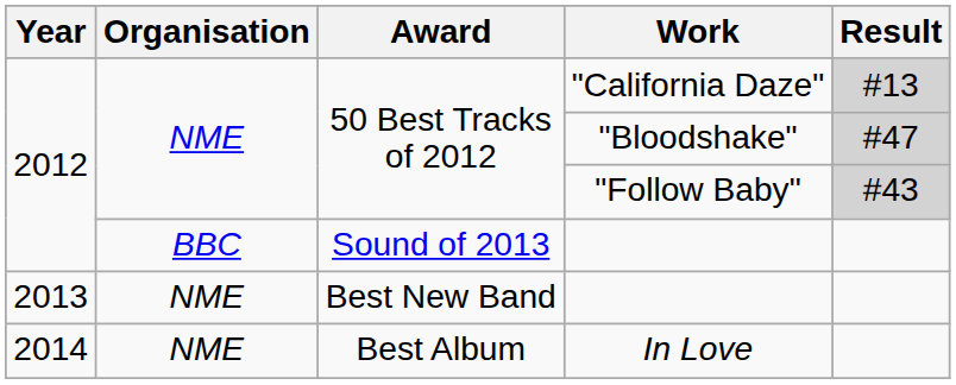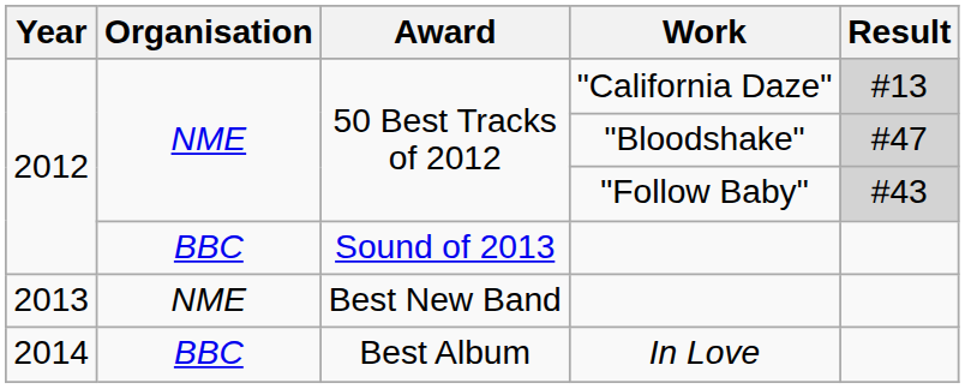In Love | Organisation: NME -> BBC
